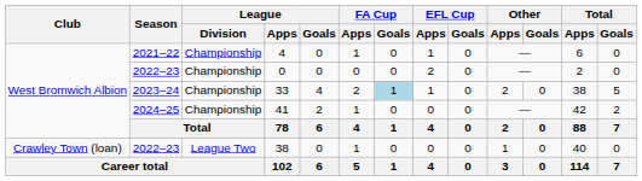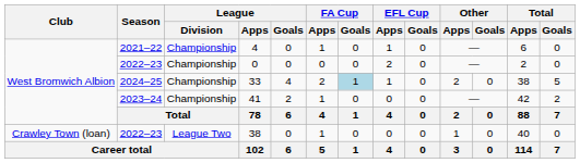33 | Season: 2023–24 -> 2024–25
41 | Season: 2024–25 -> 2023–24
